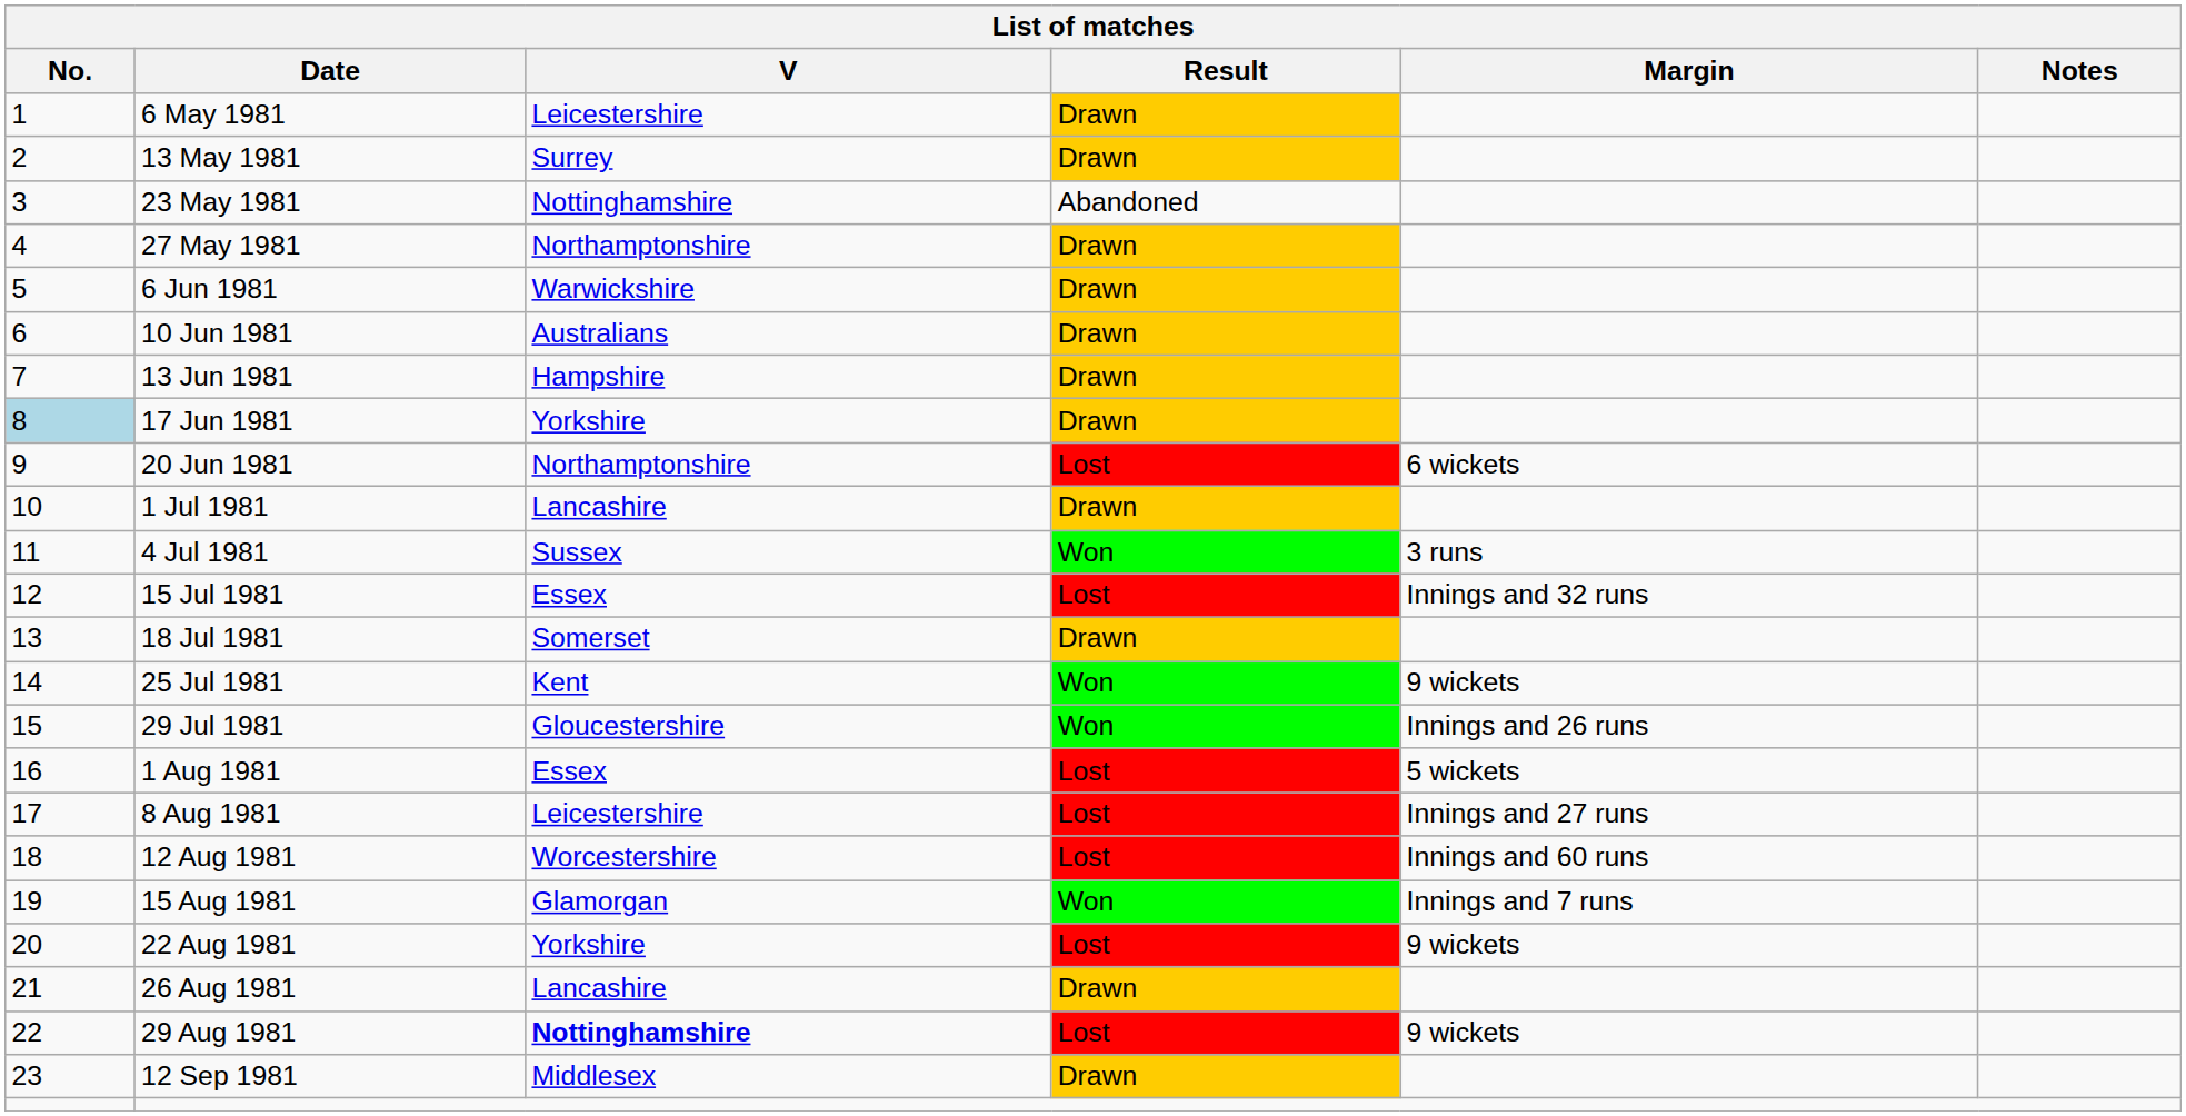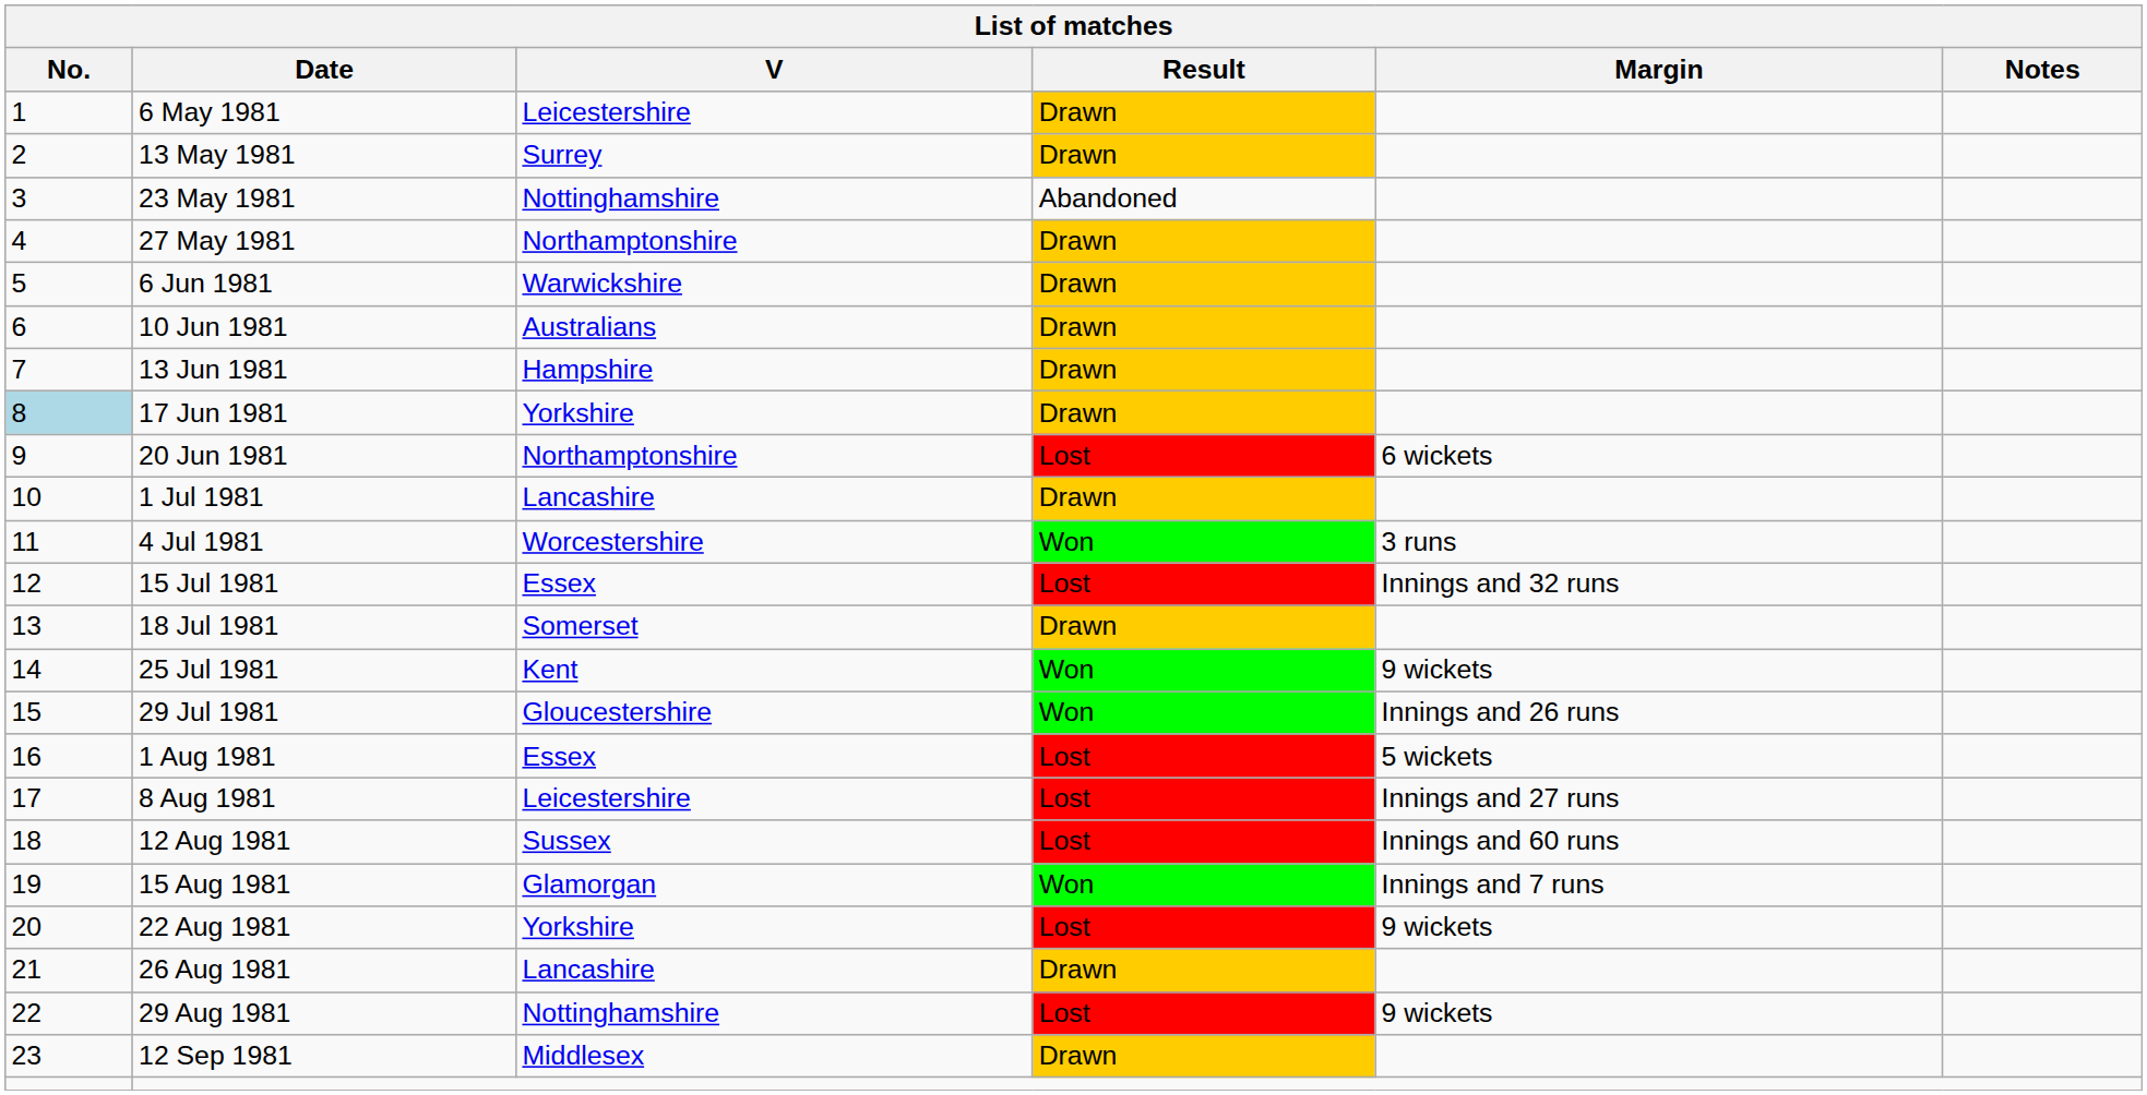4 Jul 1981 | V: Sussex -> Worcestershire
12 Aug 1981 | V: Worcestershire -> Sussex
29 Aug 1981 | V: bold -> normal
